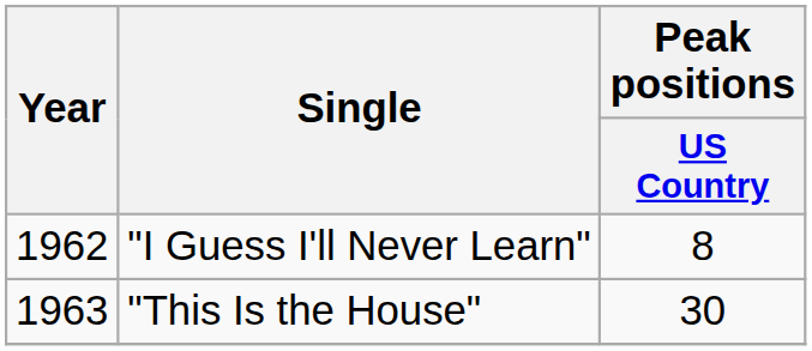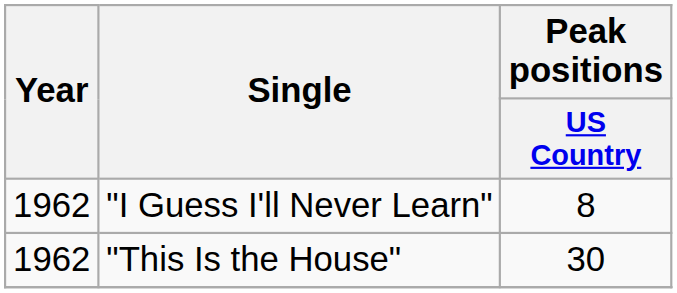"This Is the House" | Year: 1963 -> 1962
